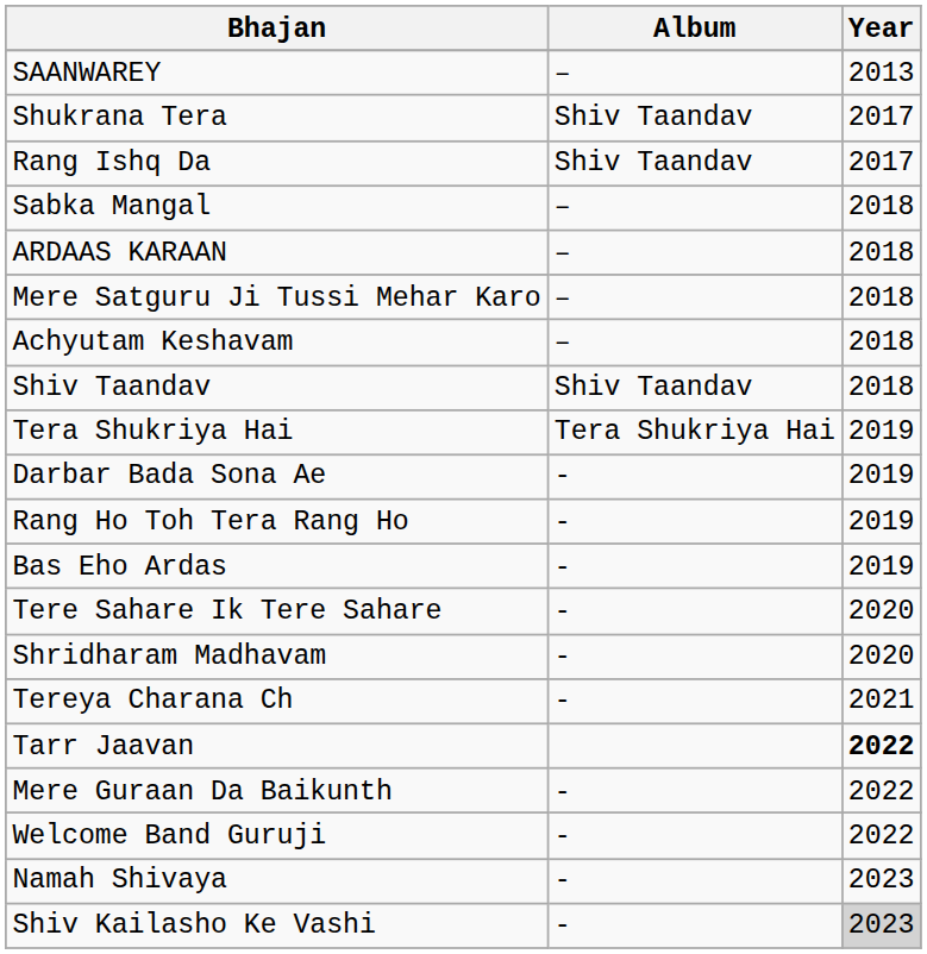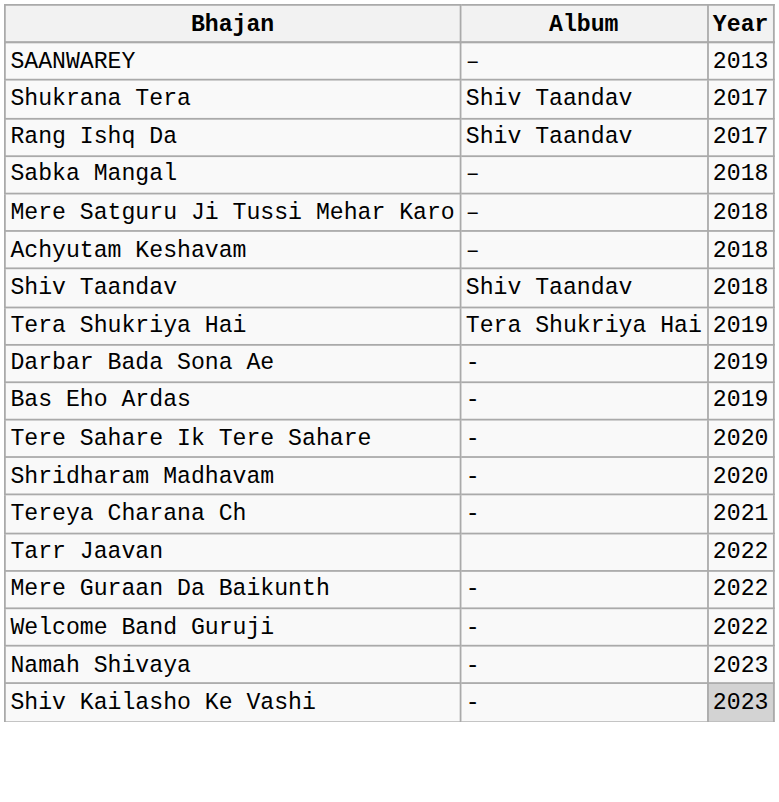- row: ARDAAS KARAAN | – | 2018
- row: Rang Ho Toh Tera Rang Ho | - | 2019
Tarr Jaavan | Year: bold -> normal
